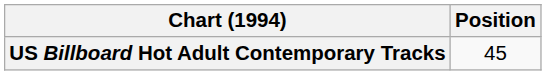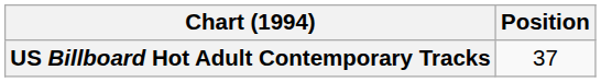US Billboard Hot Adult Contemporary Tracks | Position: 45 -> 37
